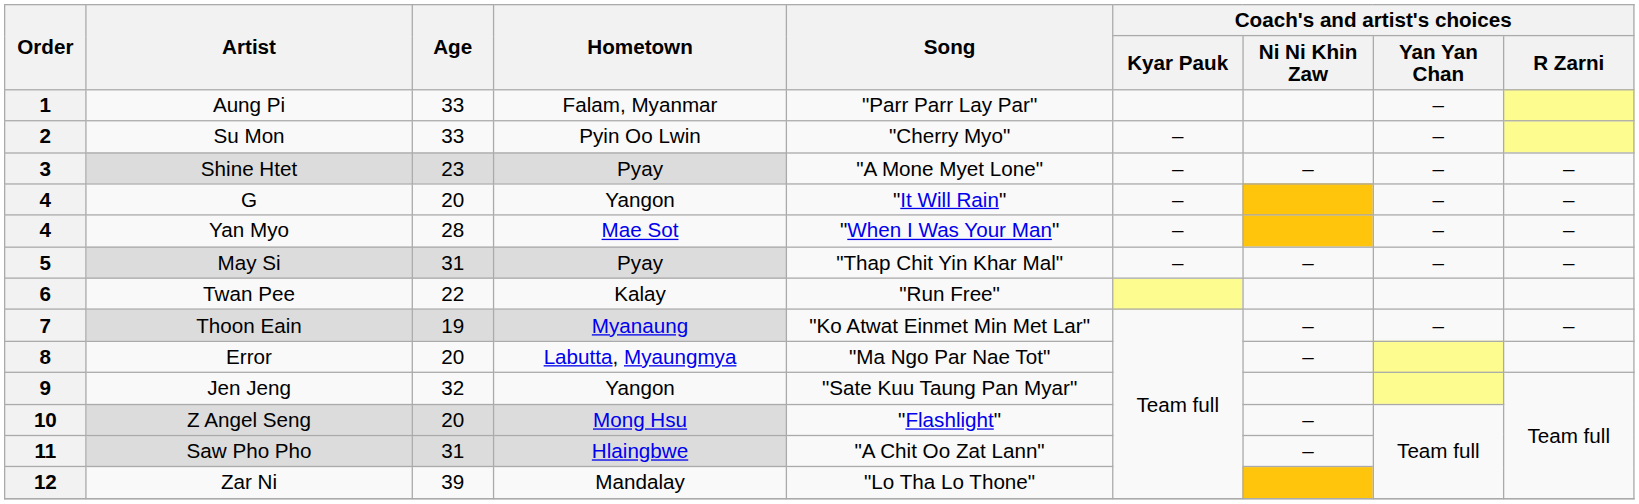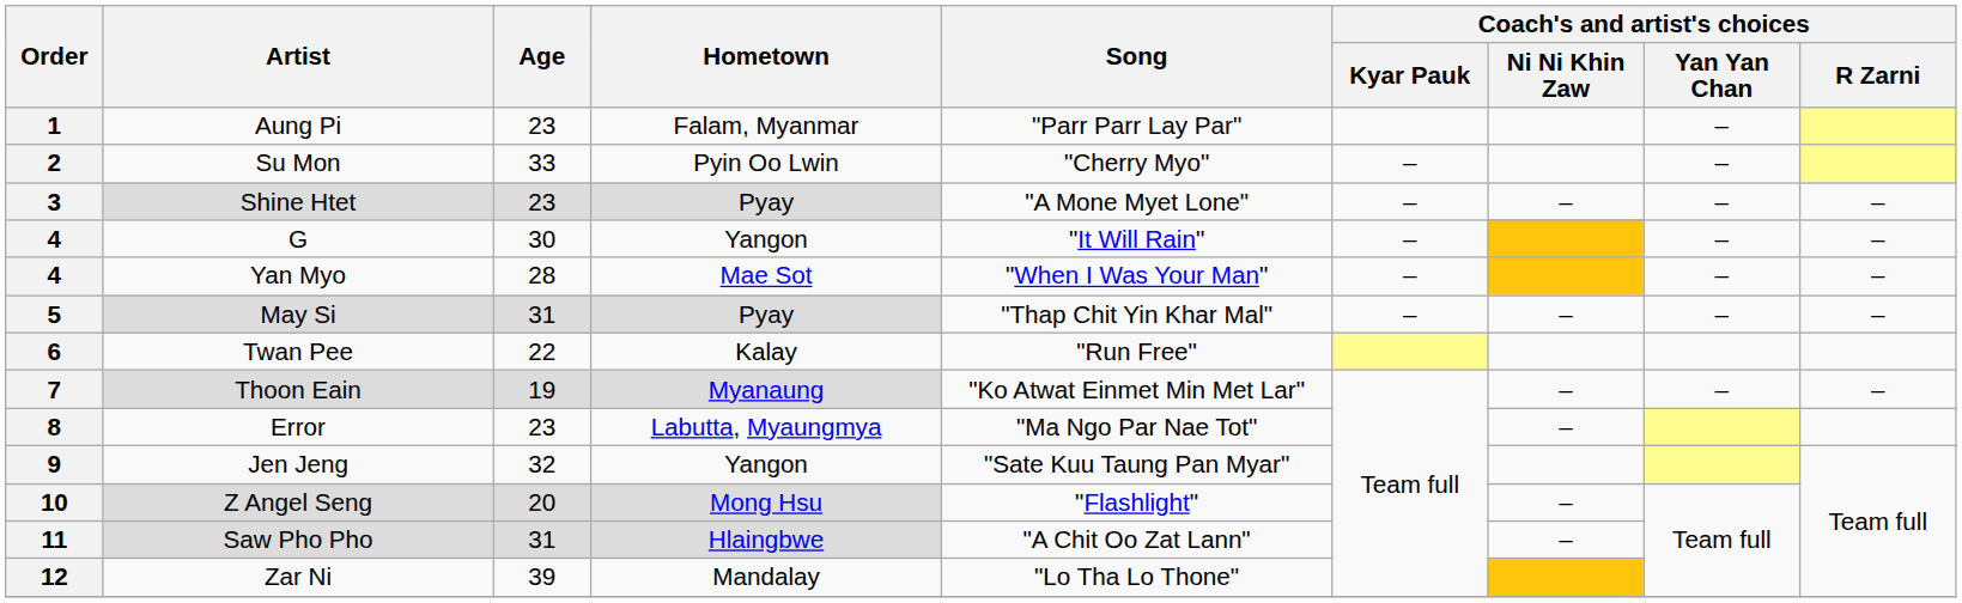1 | Age: 33 -> 23
4 / G | Age: 20 -> 30
8 | Age: 20 -> 23
